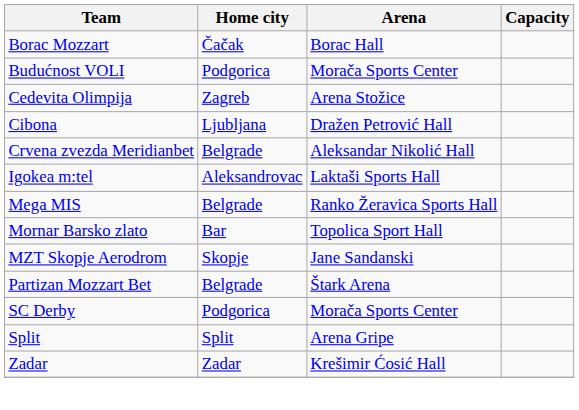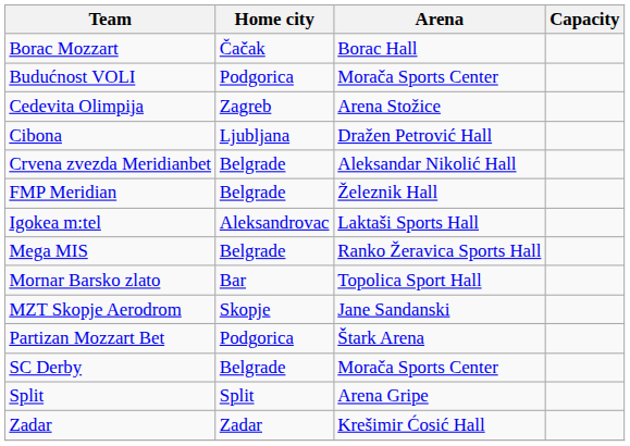+ row: FMP Meridian | Belgrade | Železnik Hall
Partizan Mozzart Bet | Home city: Belgrade -> Podgorica
SC Derby | Home city: Podgorica -> Belgrade
